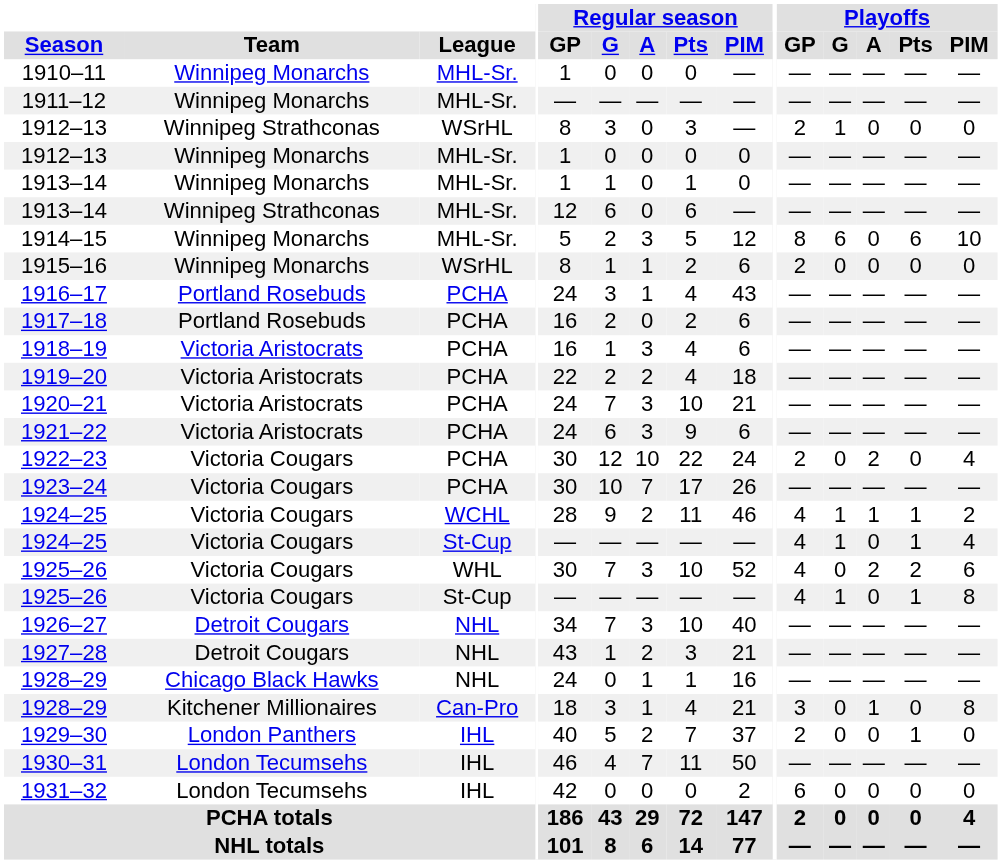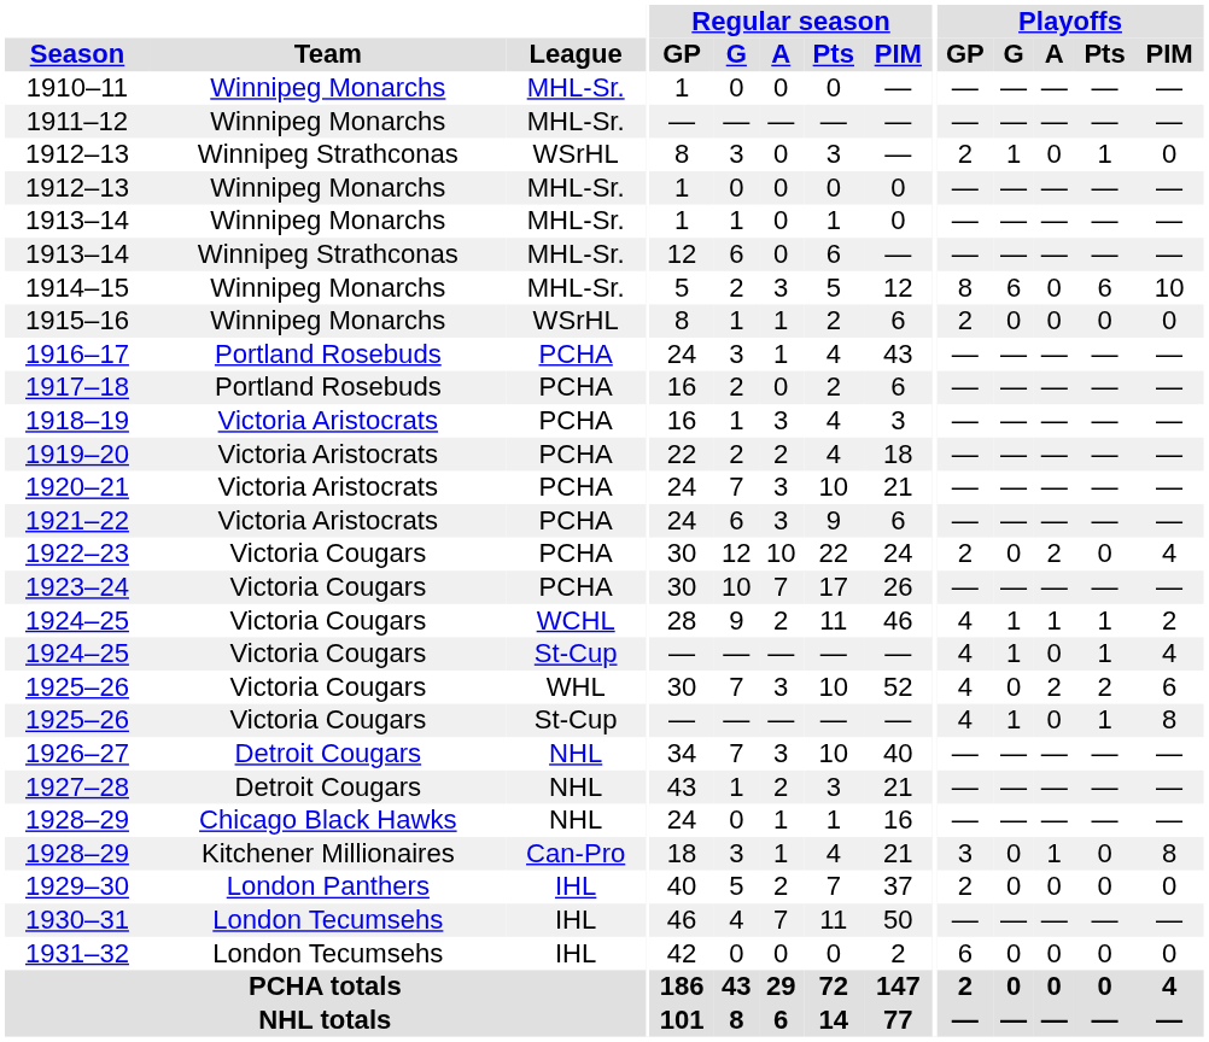1912–13 / WSrHL | Playoffs / Pts: 0 -> 1
1918–19 | Regular season / PIM: 6 -> 3
1929–30 | Playoffs / Pts: 1 -> 0
